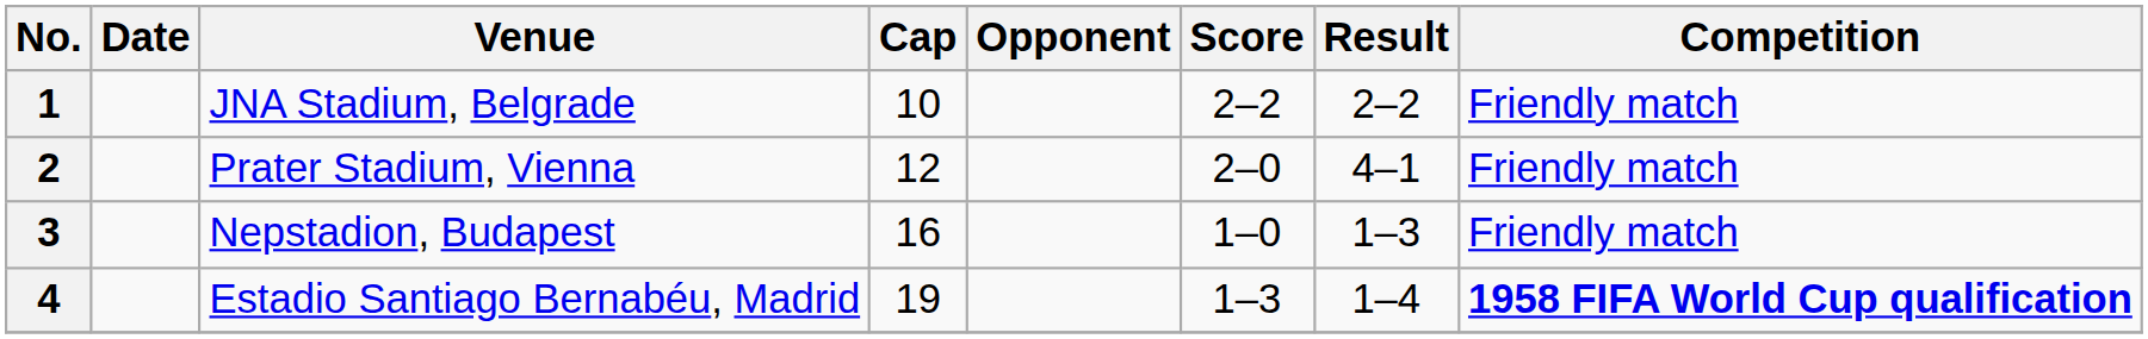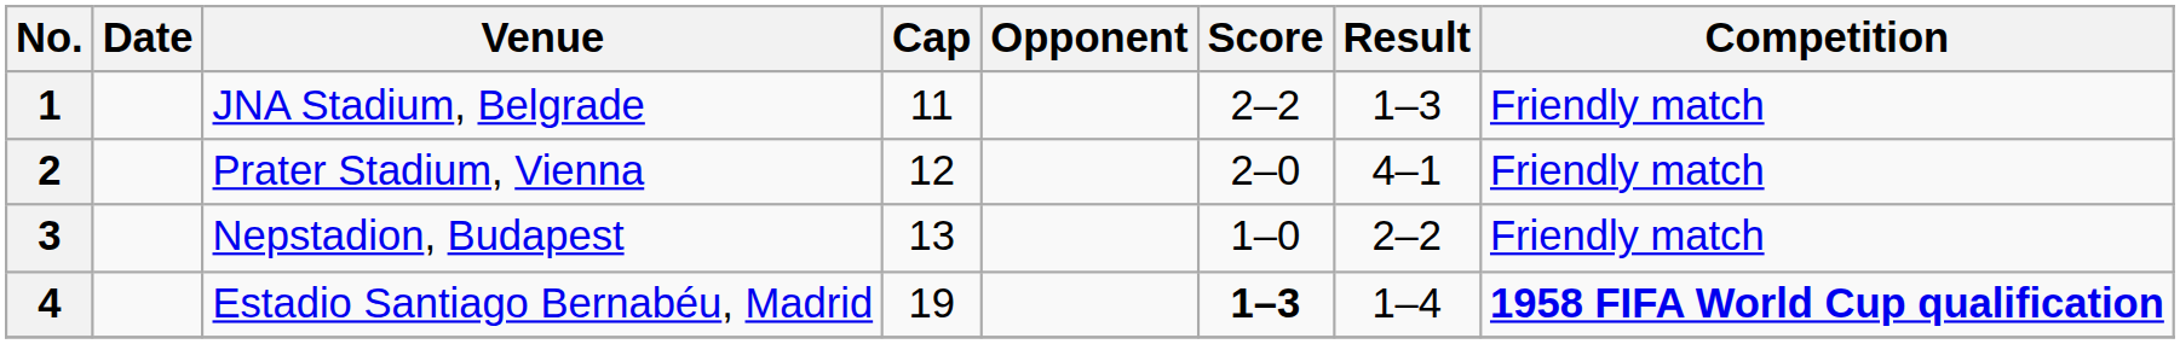1 | Cap: 10 -> 11
1 | Result: 2–2 -> 1–3
3 | Cap: 16 -> 13
3 | Result: 1–3 -> 2–2
4 | Score: normal -> bold
